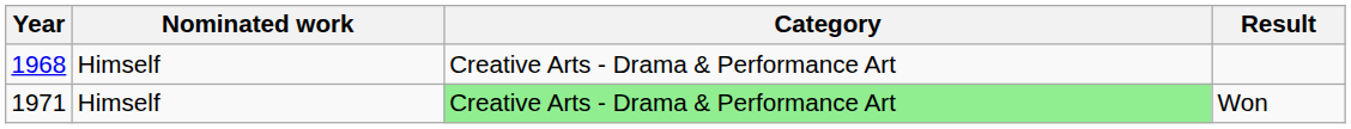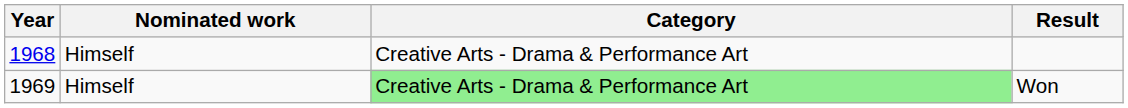Won | Year: 1971 -> 1969
